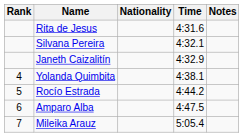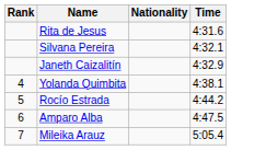- column: Notes
